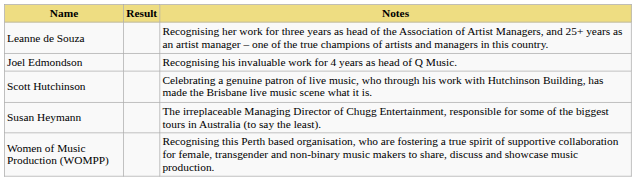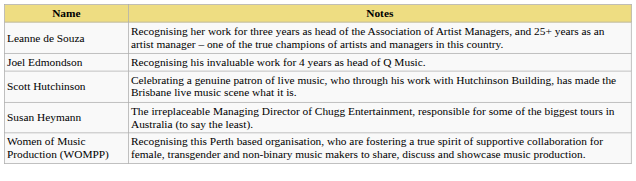- column: Result
